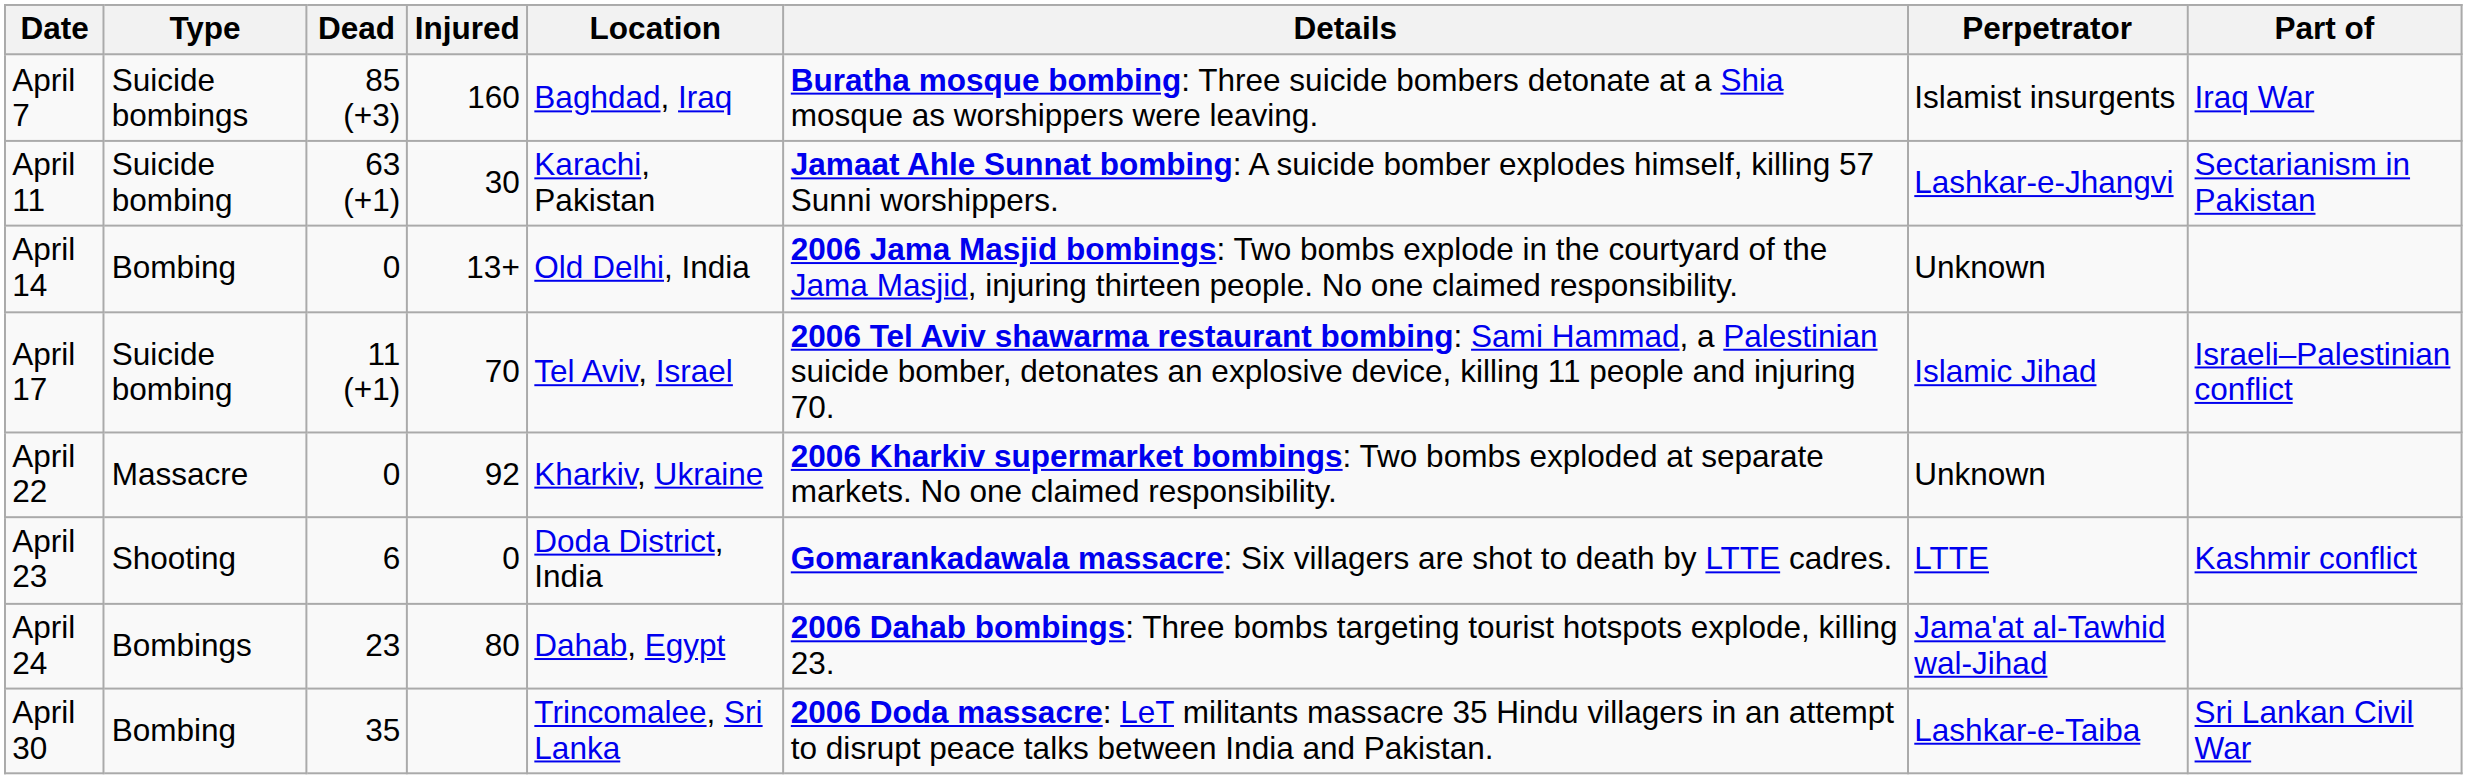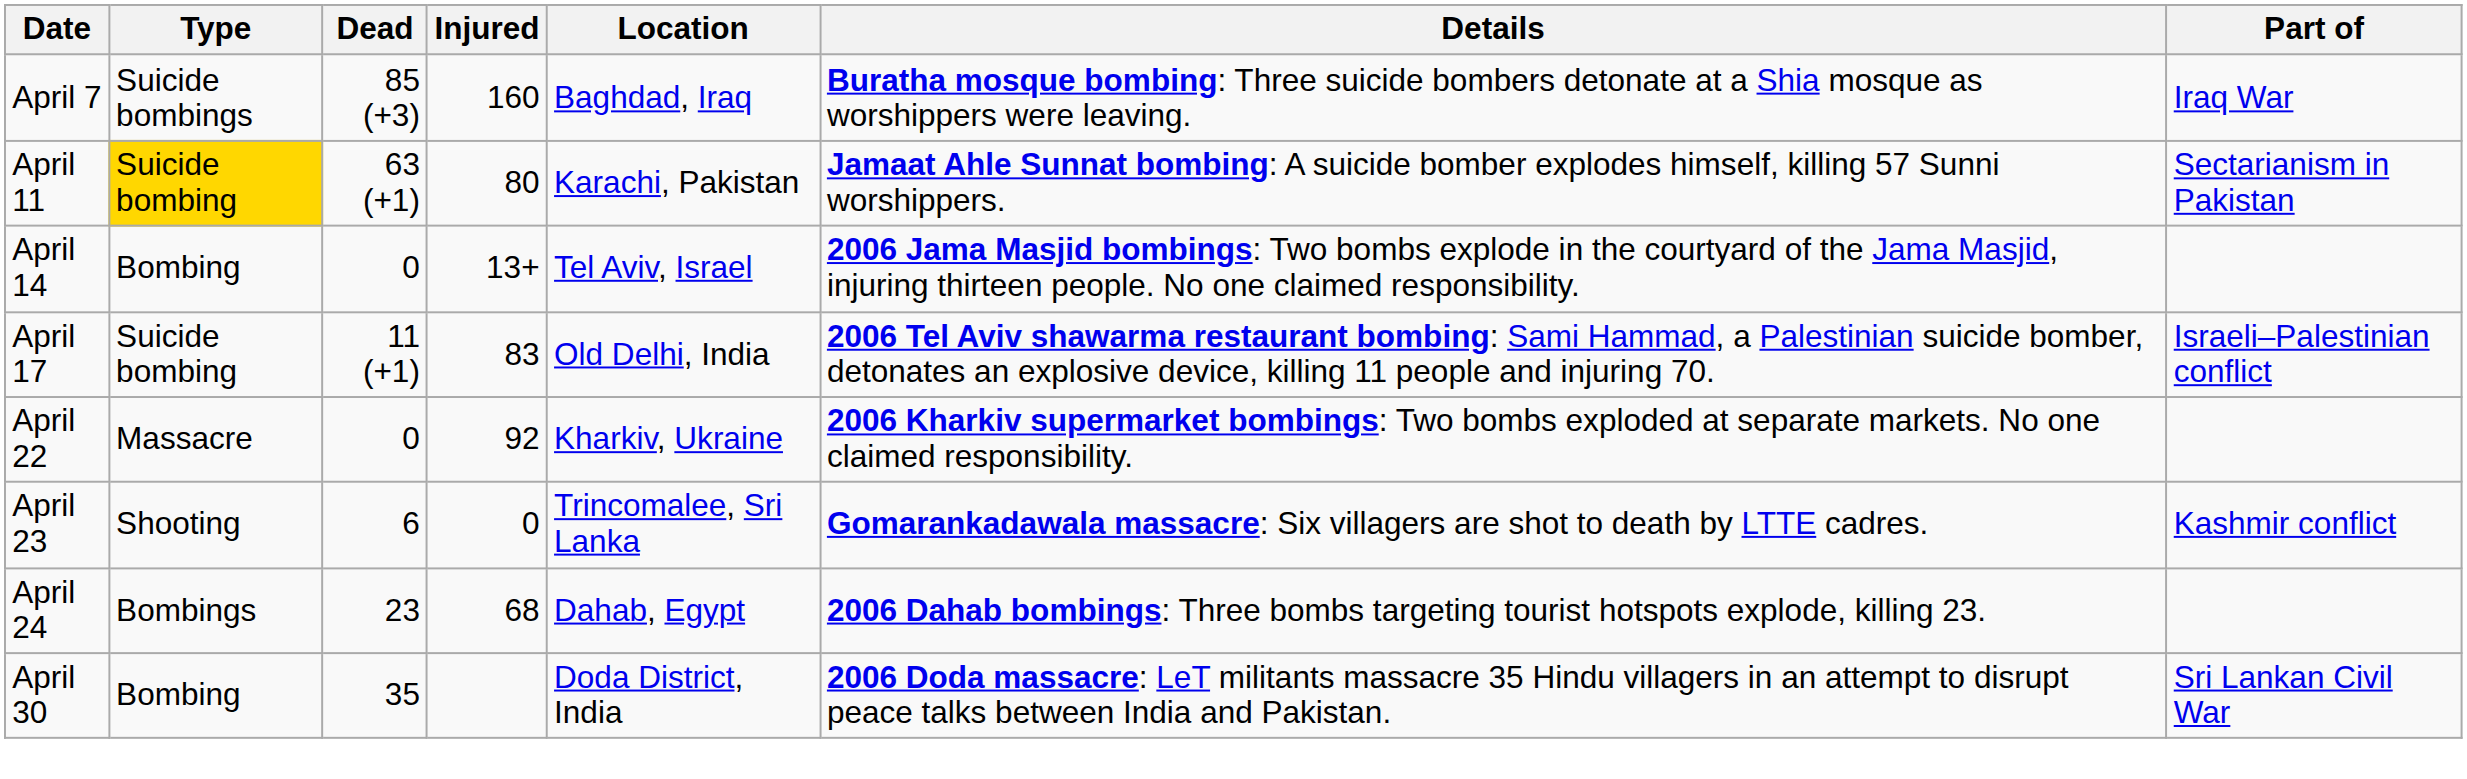- column: Perpetrator | Islamist insurgents | Lashkar-e-Jhangvi | Unknown | Islamic Jihad | Unknown | LTTE | Jama'at al-Tawhid wal-Jihad | Lashkar-e-Taiba
April 11 | Type: no background -> gold background
April 11 | Injured: 30 -> 80
April 14 | Location: Old Delhi, India -> Tel Aviv, Israel
April 17 | Injured: 70 -> 83
April 17 | Location: Tel Aviv, Israel -> Old Delhi, India
April 23 | Location: Doda District, India -> Trincomalee, Sri Lanka
April 24 | Injured: 80 -> 68
April 30 | Location: Trincomalee, Sri Lanka -> Doda District, India
